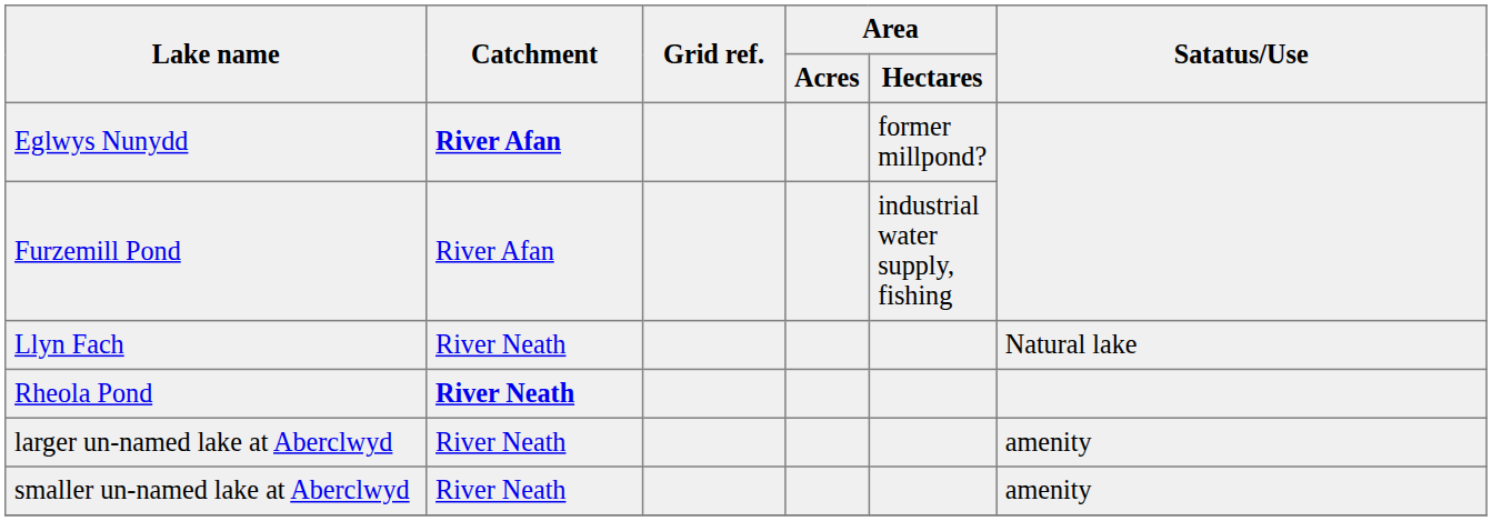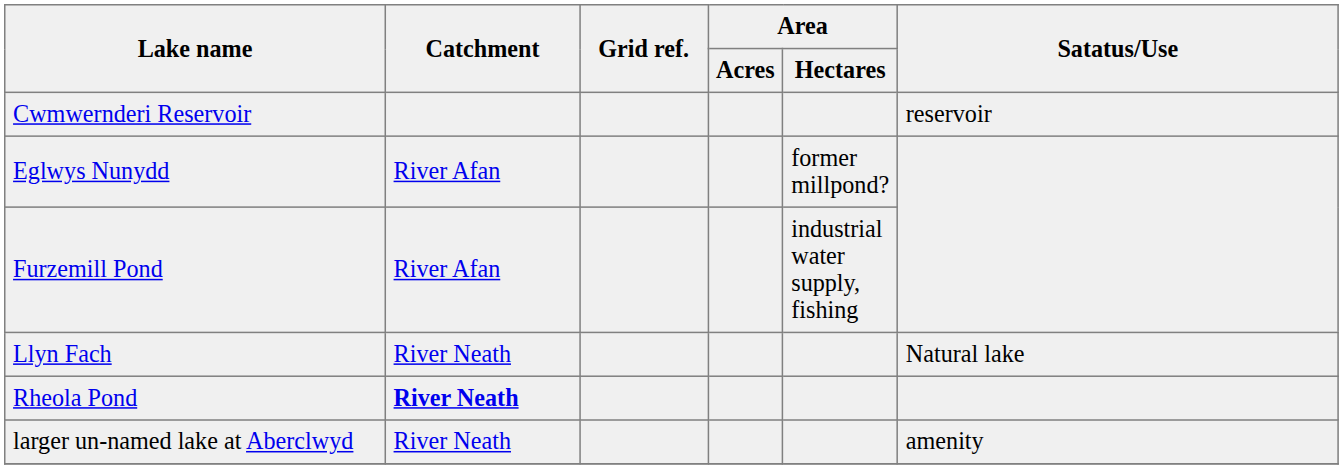+ row: Cwmwernderi Reservoir | reservoir
Eglwys Nunydd | Catchment: bold -> normal
- row: smaller un-named lake at Aberclwyd | River Neath | amenity
